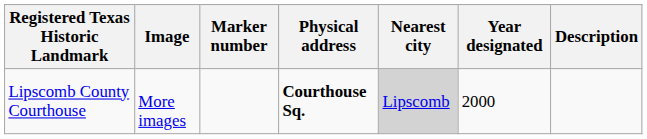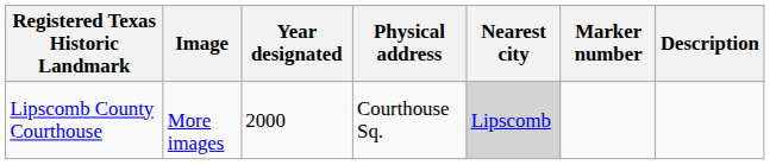columns swapped: Marker number <-> Year designated
Lipscomb County Courthouse | Physical address: bold -> normal
